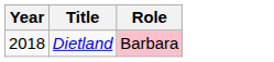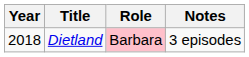+ column: Notes | 3 episodes
